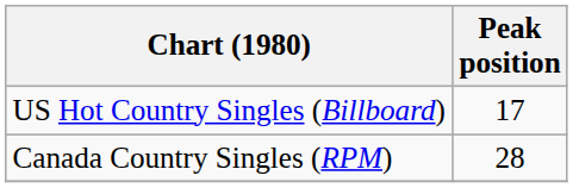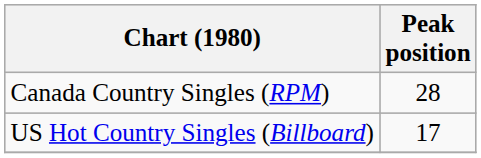rows swapped: US Hot Country Singles (Billboard) <-> Canada Country Singles (RPM)
